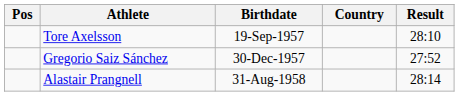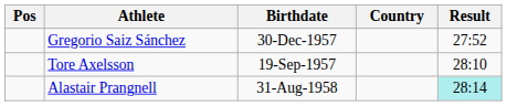rows swapped: Gregorio Saiz Sánchez <-> Tore Axelsson
Alastair Prangnell | Result: no background -> paleturquoise background
